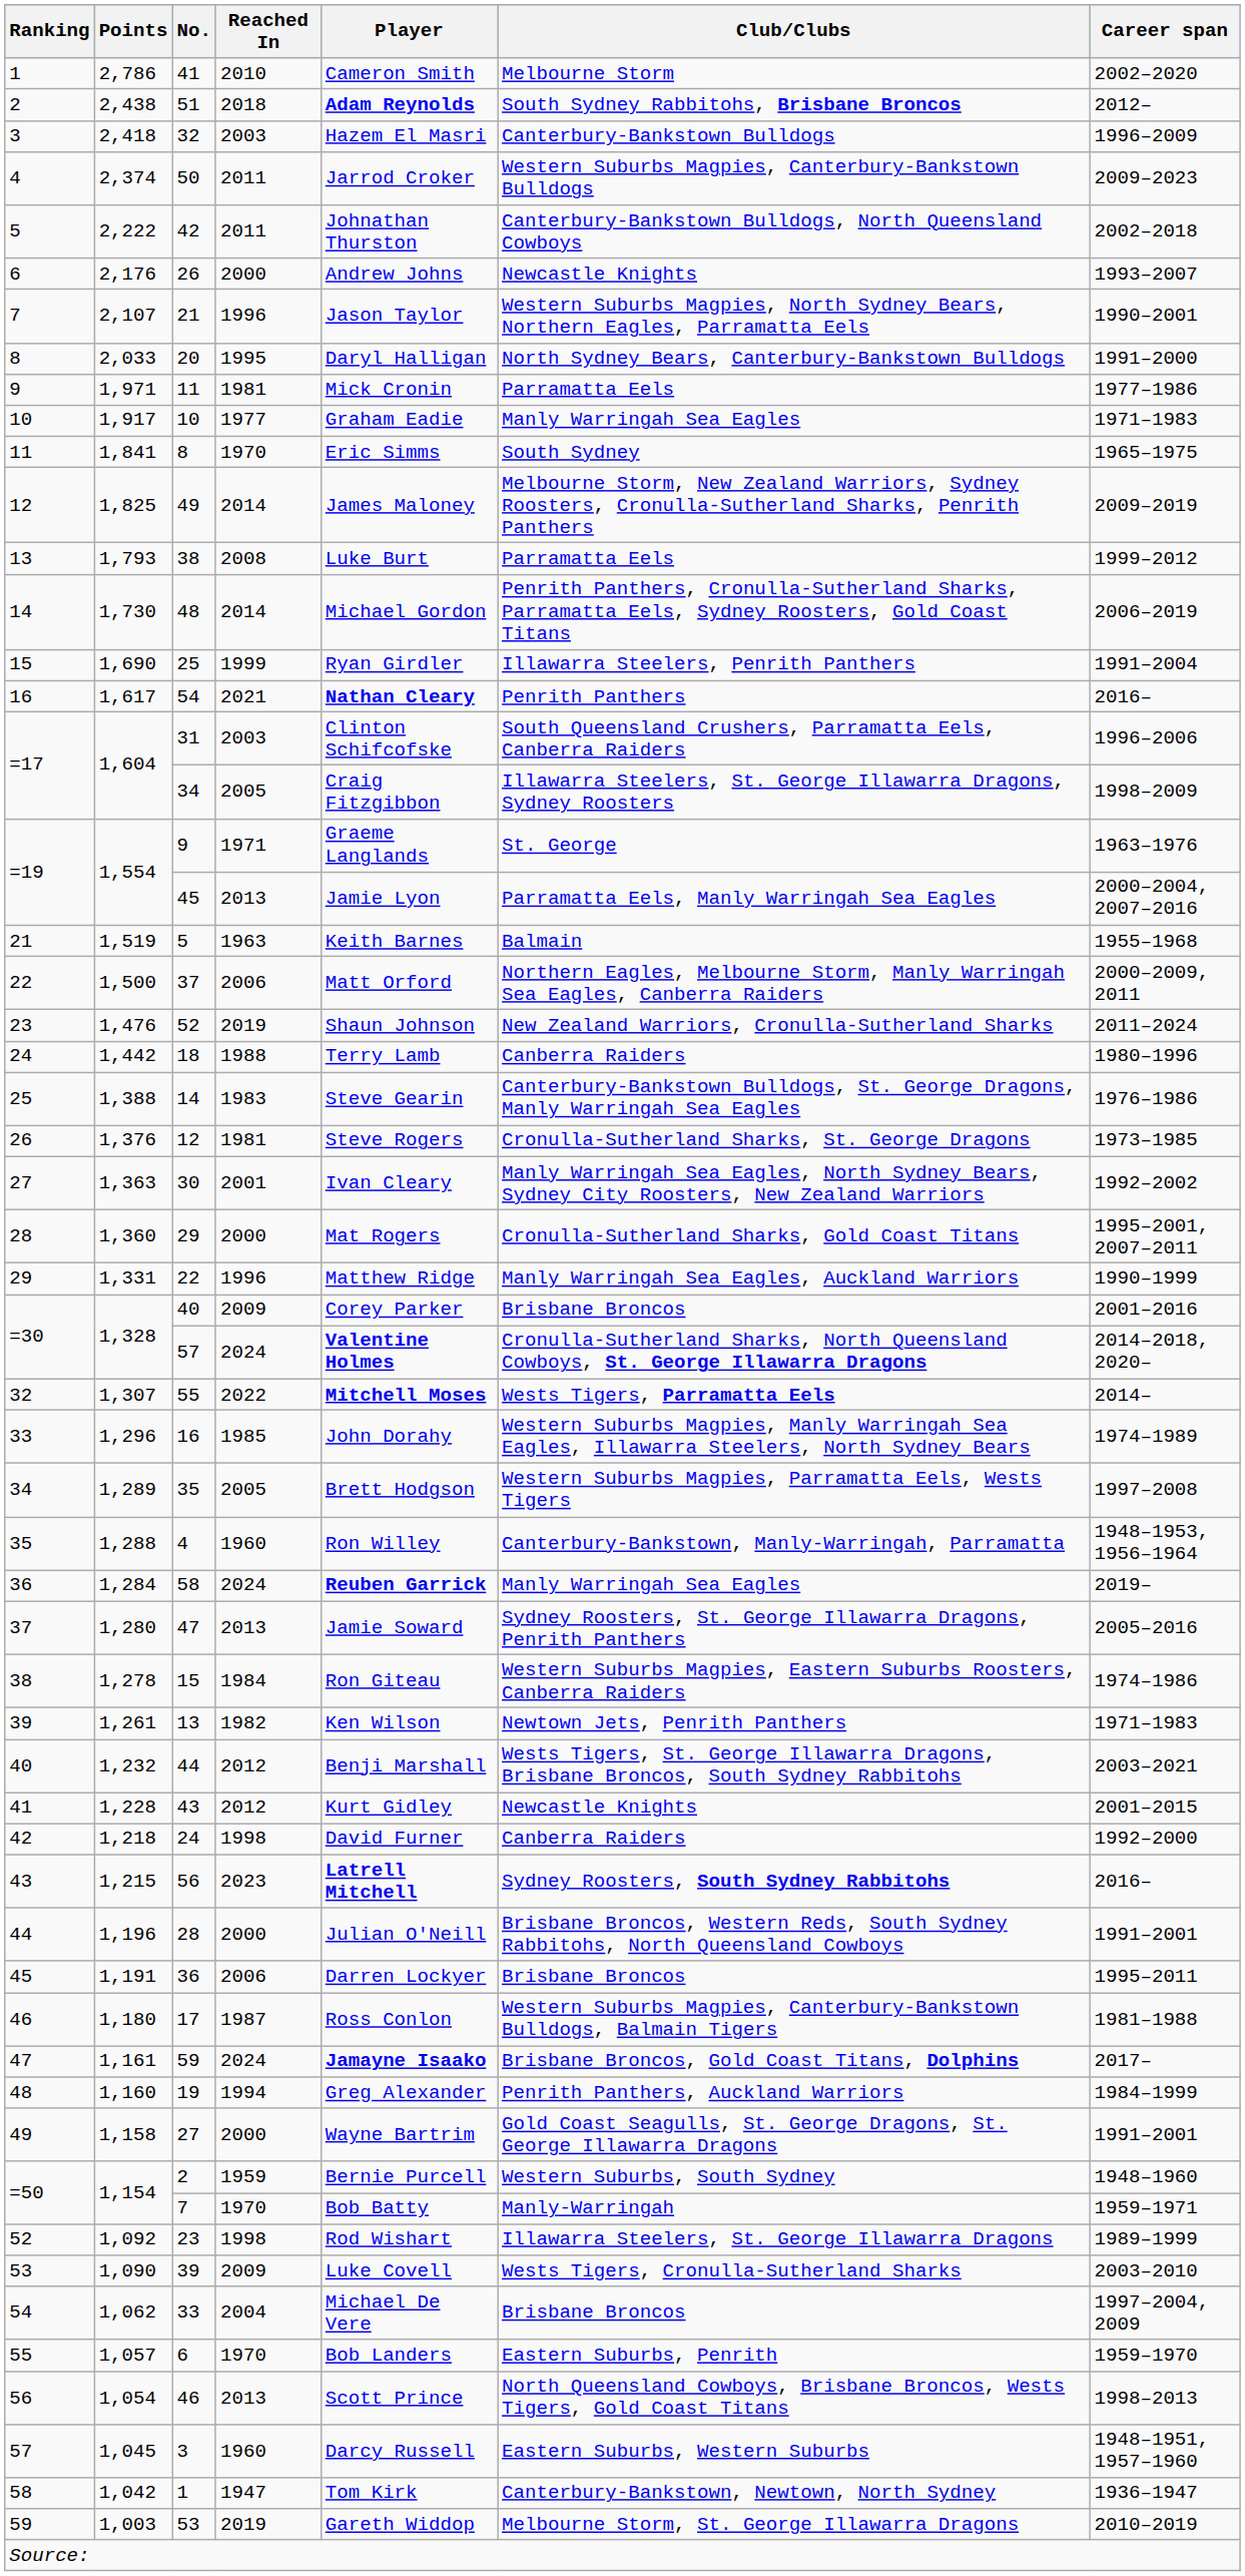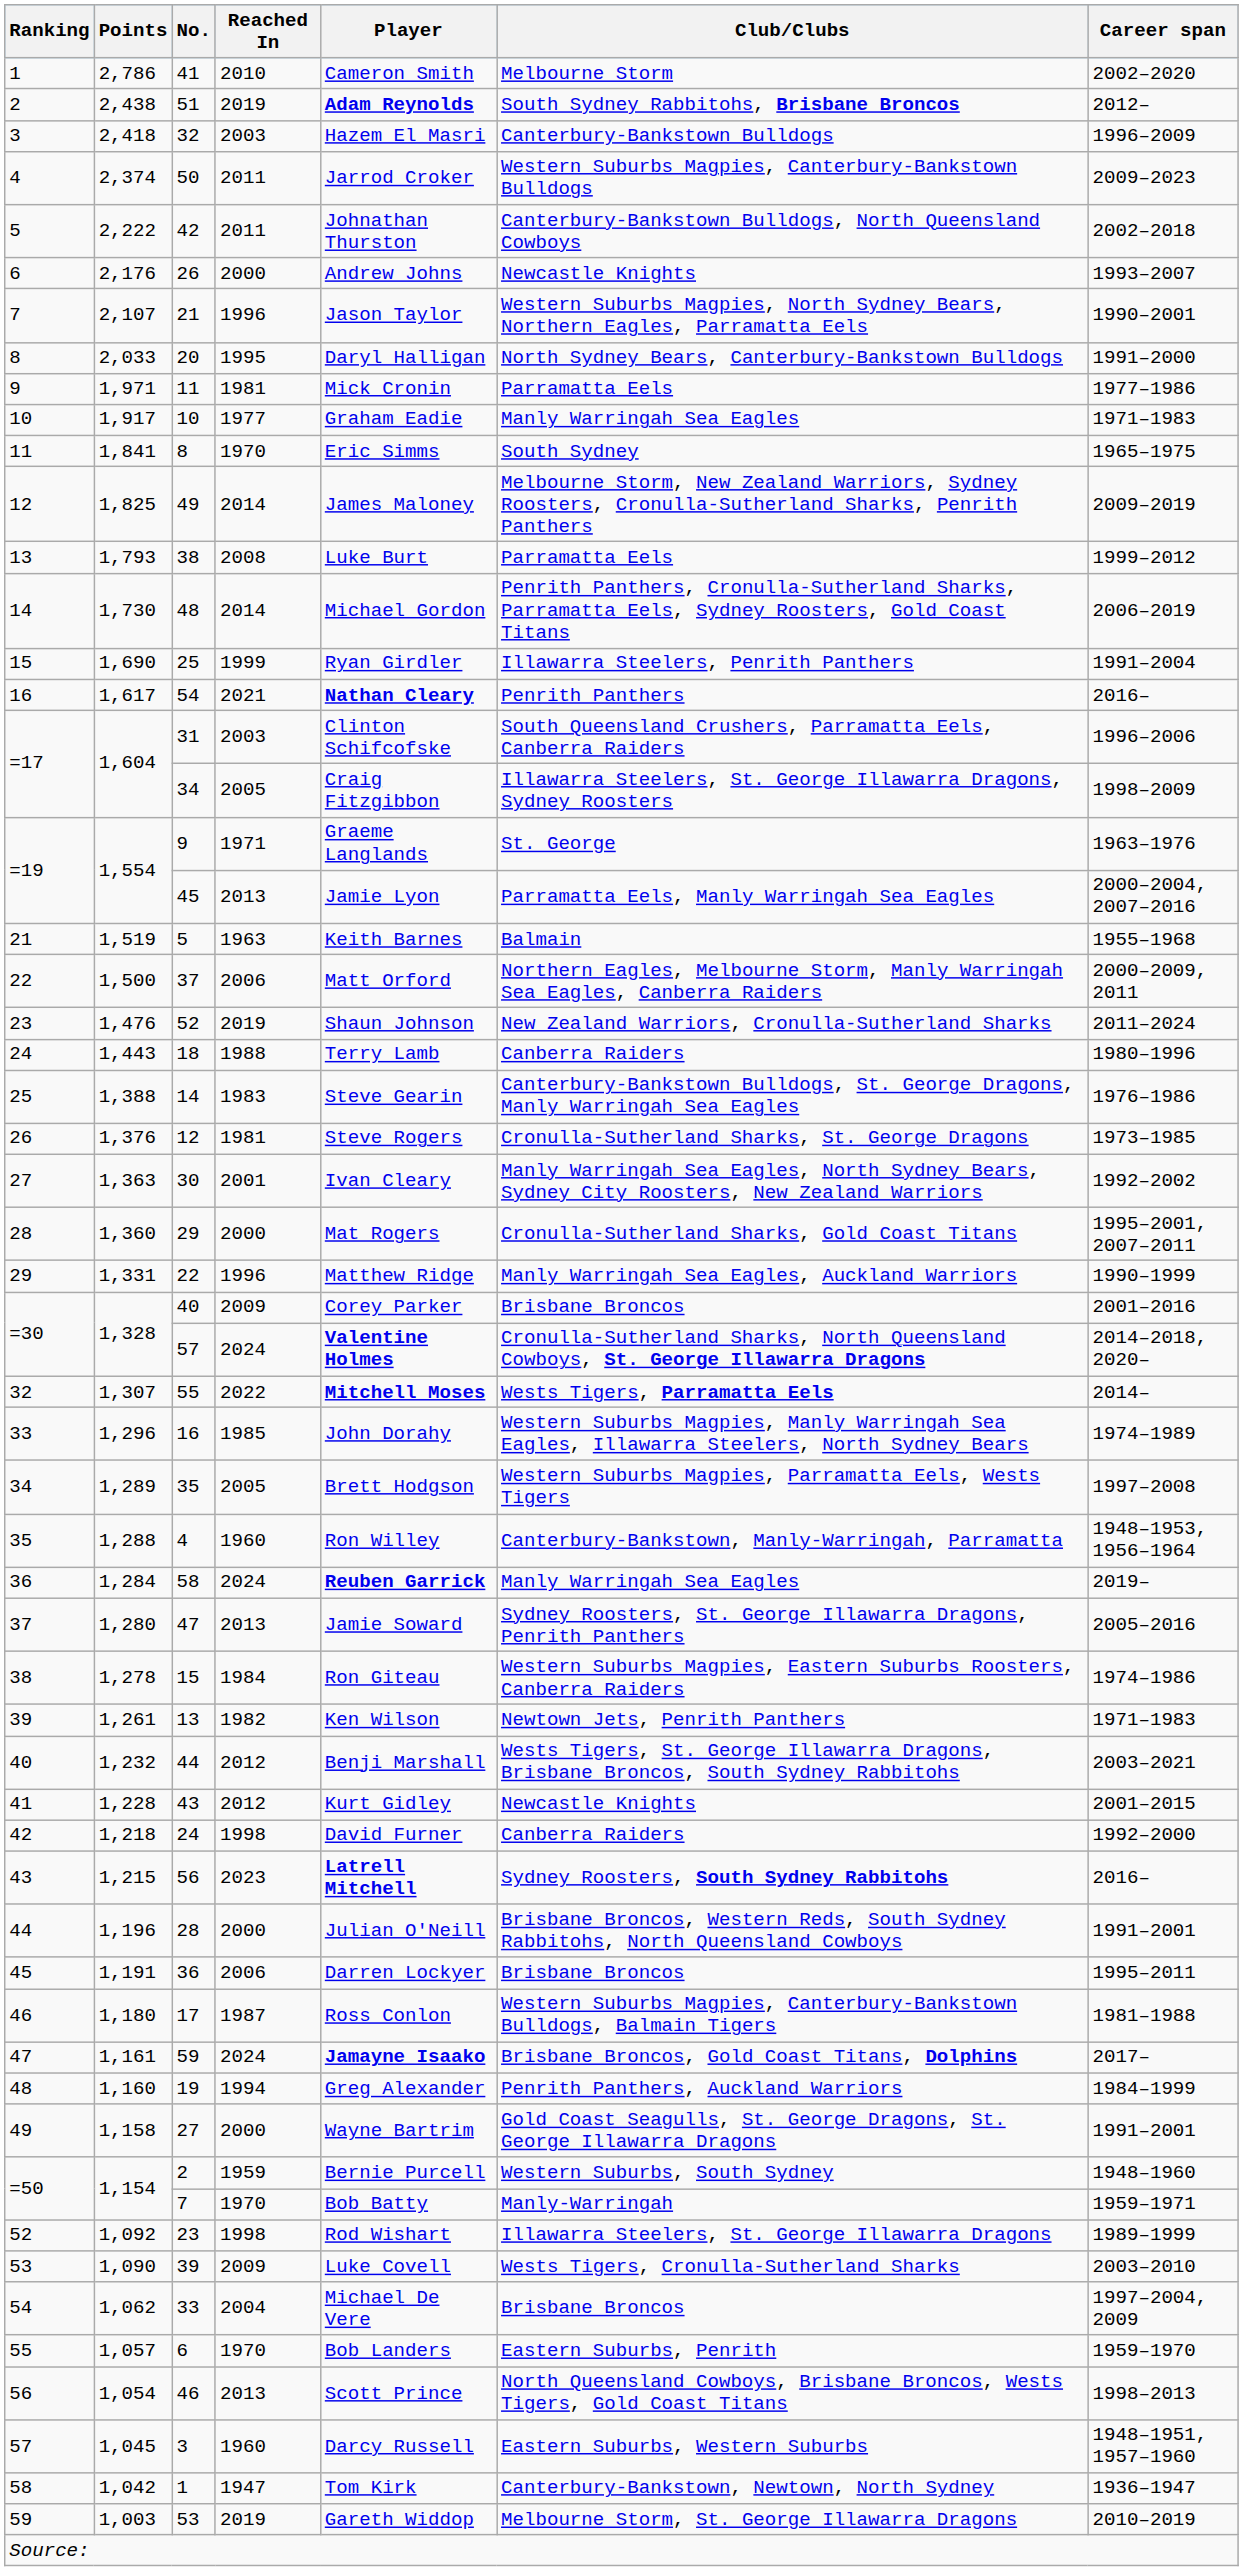51 | Reached In: 2018 -> 2019
18 | Points: 1,442 -> 1,443
